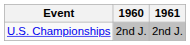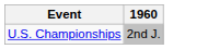- column: 1961 | 2nd J.
